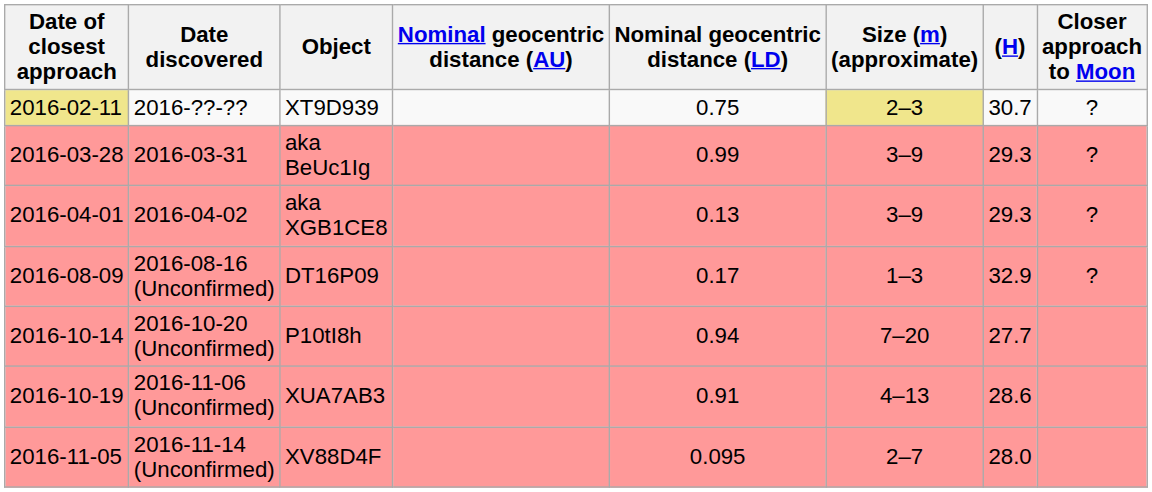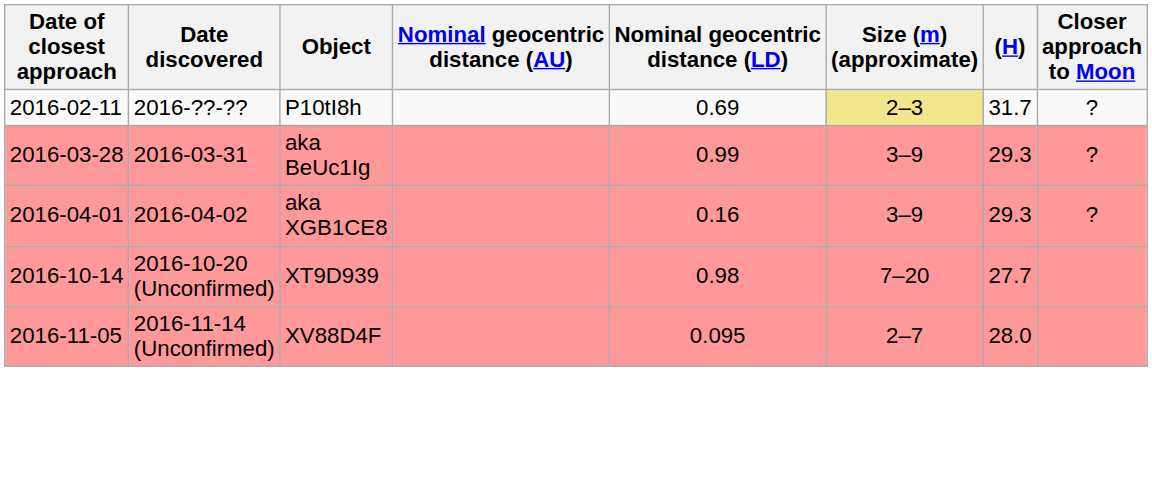2016-??-?? | Date of closest approach: khaki background -> no background
2016-??-?? | Object: XT9D939 -> P10tI8h
2016-??-?? | Nominal geocentric distance (LD): 0.75 -> 0.69
2016-??-?? | (H): 30.7 -> 31.7
2016-04-02 | Nominal geocentric distance (LD): 0.13 -> 0.16
- row: 2016-08-09 | 2016-08-16 (Unconfirmed) | DT16P09 | 0.17 | 1–3 | 32.9 | ?
2016-10-20 (Unconfirmed) | Object: P10tI8h -> XT9D939
2016-10-20 (Unconfirmed) | Nominal geocentric distance (LD): 0.94 -> 0.98
- row: 2016-10-19 | 2016-11-06 (Unconfirmed) | XUA7AB3 | 0.91 | 4–13 | 28.6
